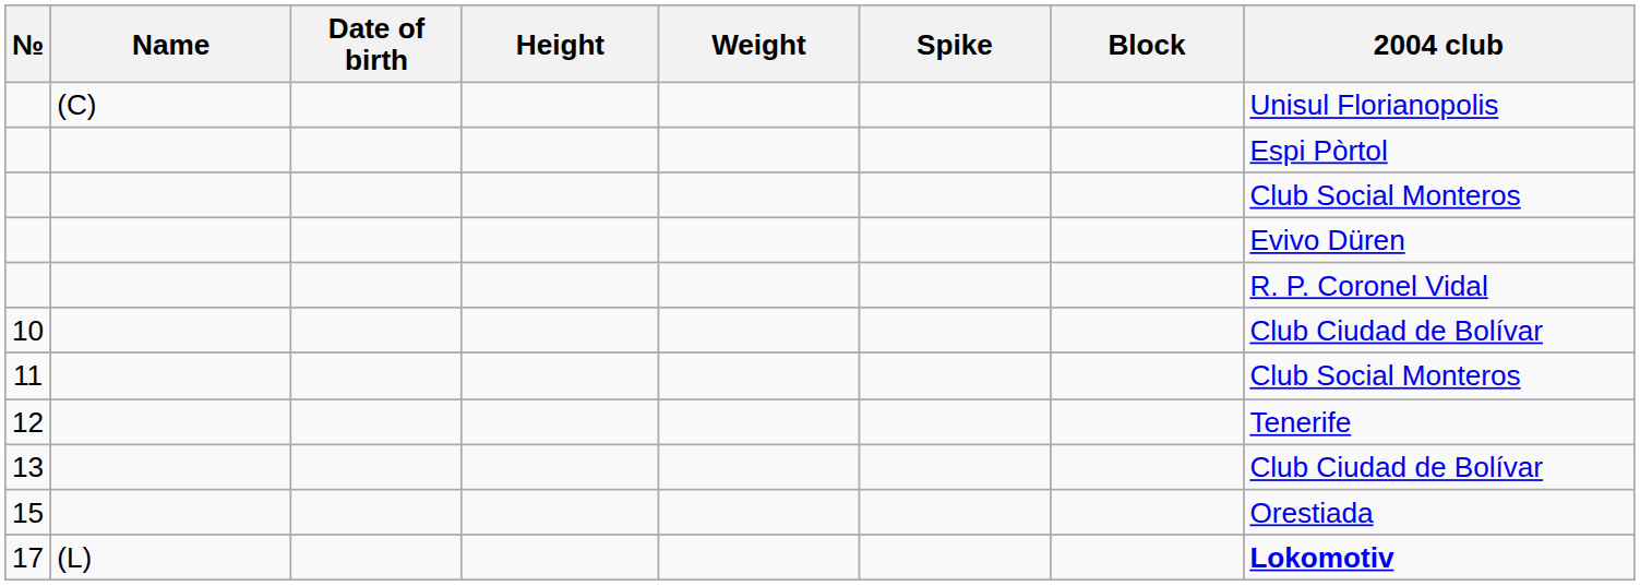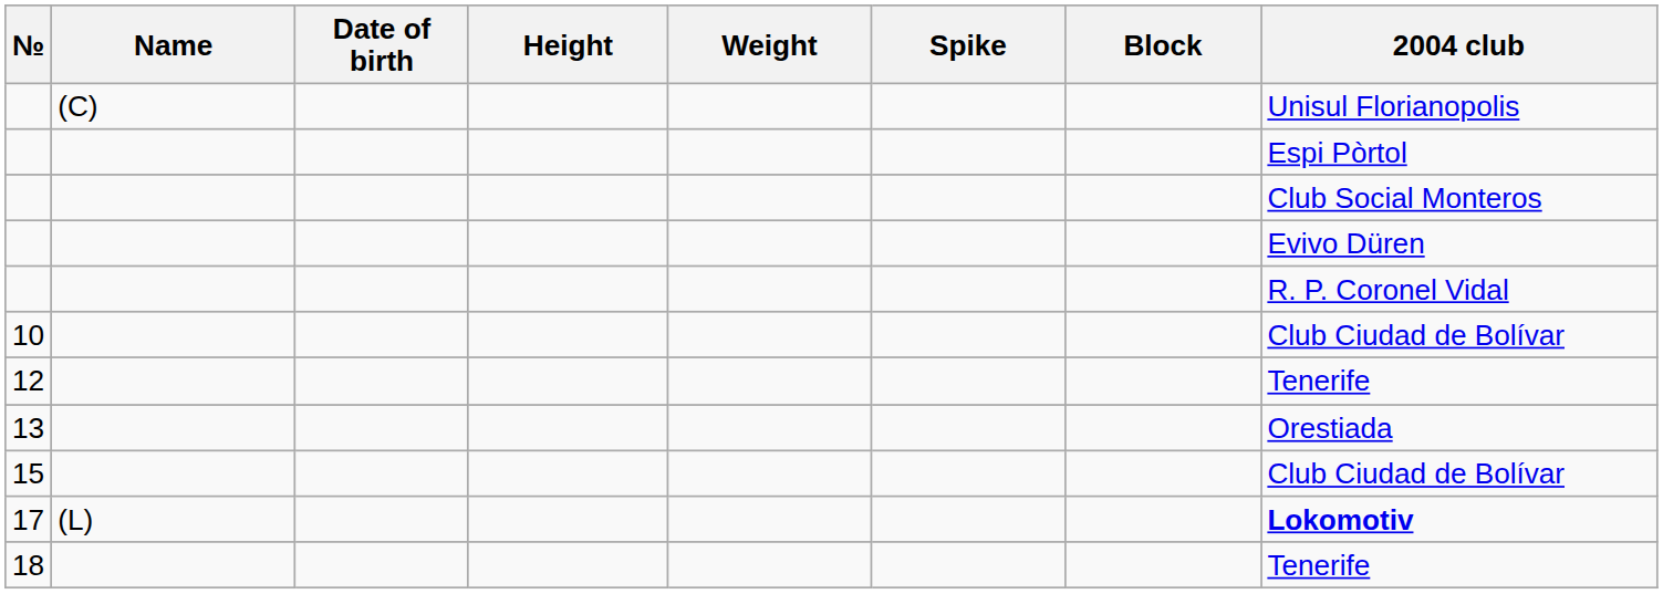- row: 11 | Club Social Monteros
13 | 2004 club: Club Ciudad de Bolívar -> Orestiada
15 | 2004 club: Orestiada -> Club Ciudad de Bolívar
+ row: 18 | Tenerife
